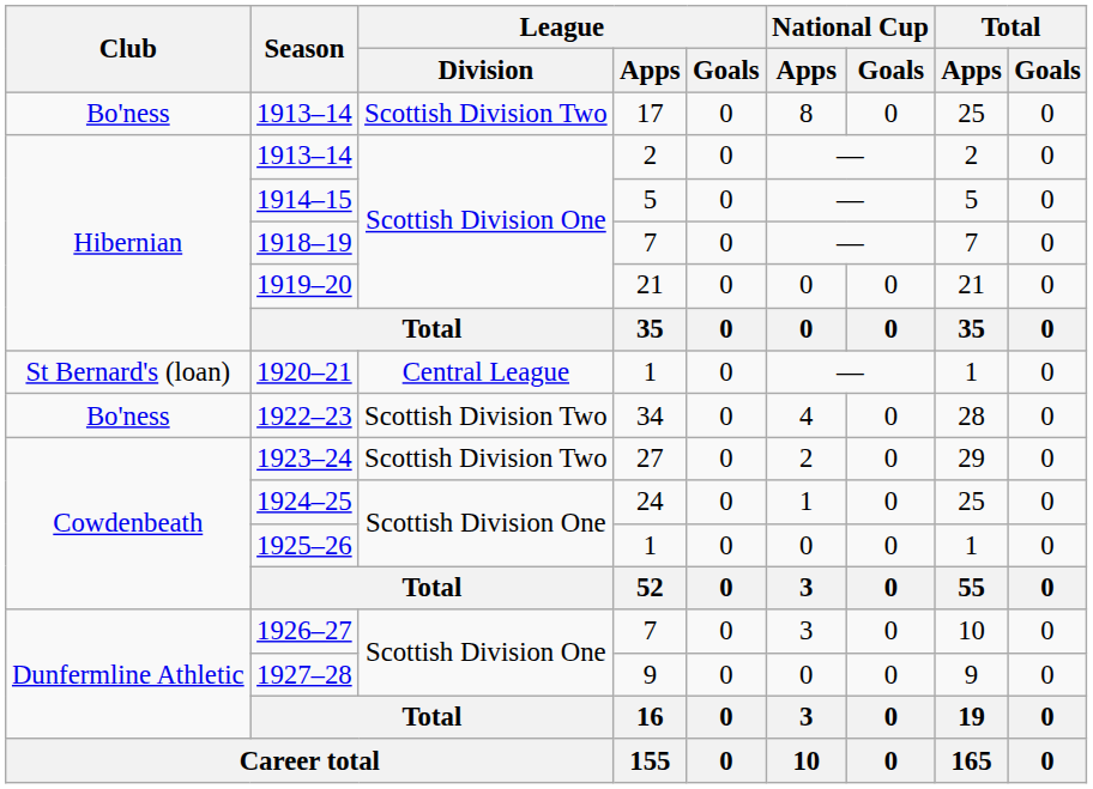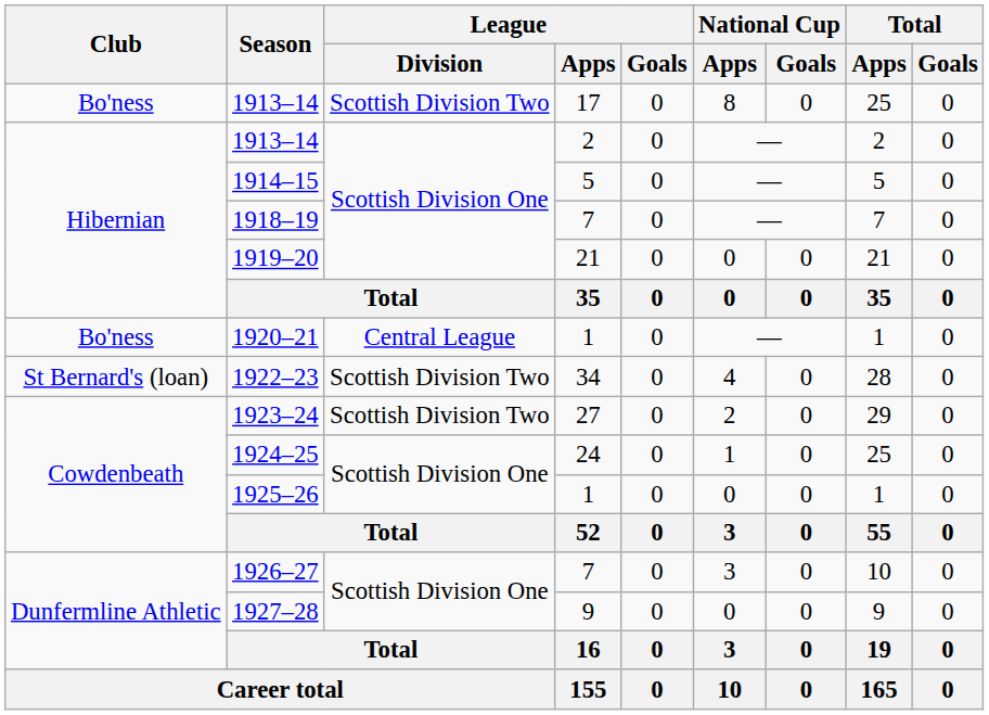1920–21 | Club: St Bernard's (loan) -> Bo'ness
1922–23 | Club: Bo'ness -> St Bernard's (loan)
